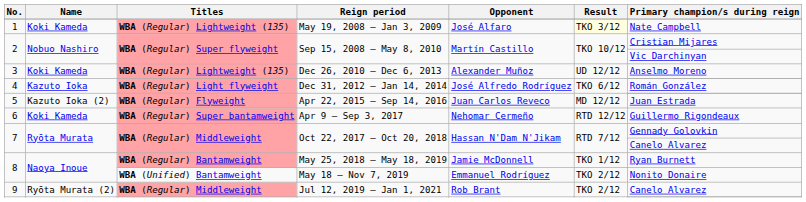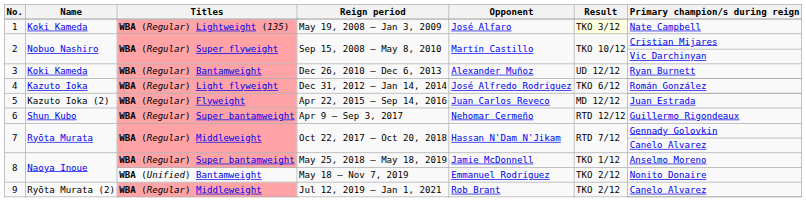Dec 26, 2010 – Dec 6, 2013 | Titles: WBA (Regular) Lightweight (135) -> WBA (Regular) Bantamweight
Dec 26, 2010 – Dec 6, 2013 | Primary champion/s during reign: Anselmo Moreno -> Ryan Burnett
Apr 9 – Sep 3, 2017 | Name: Koki Kameda -> Shun Kubo
May 25, 2018 – May 18, 2019 | Titles: WBA (Regular) Bantamweight -> WBA (Regular) Super bantamweight
May 25, 2018 – May 18, 2019 | Primary champion/s during reign: Ryan Burnett -> Anselmo Moreno
